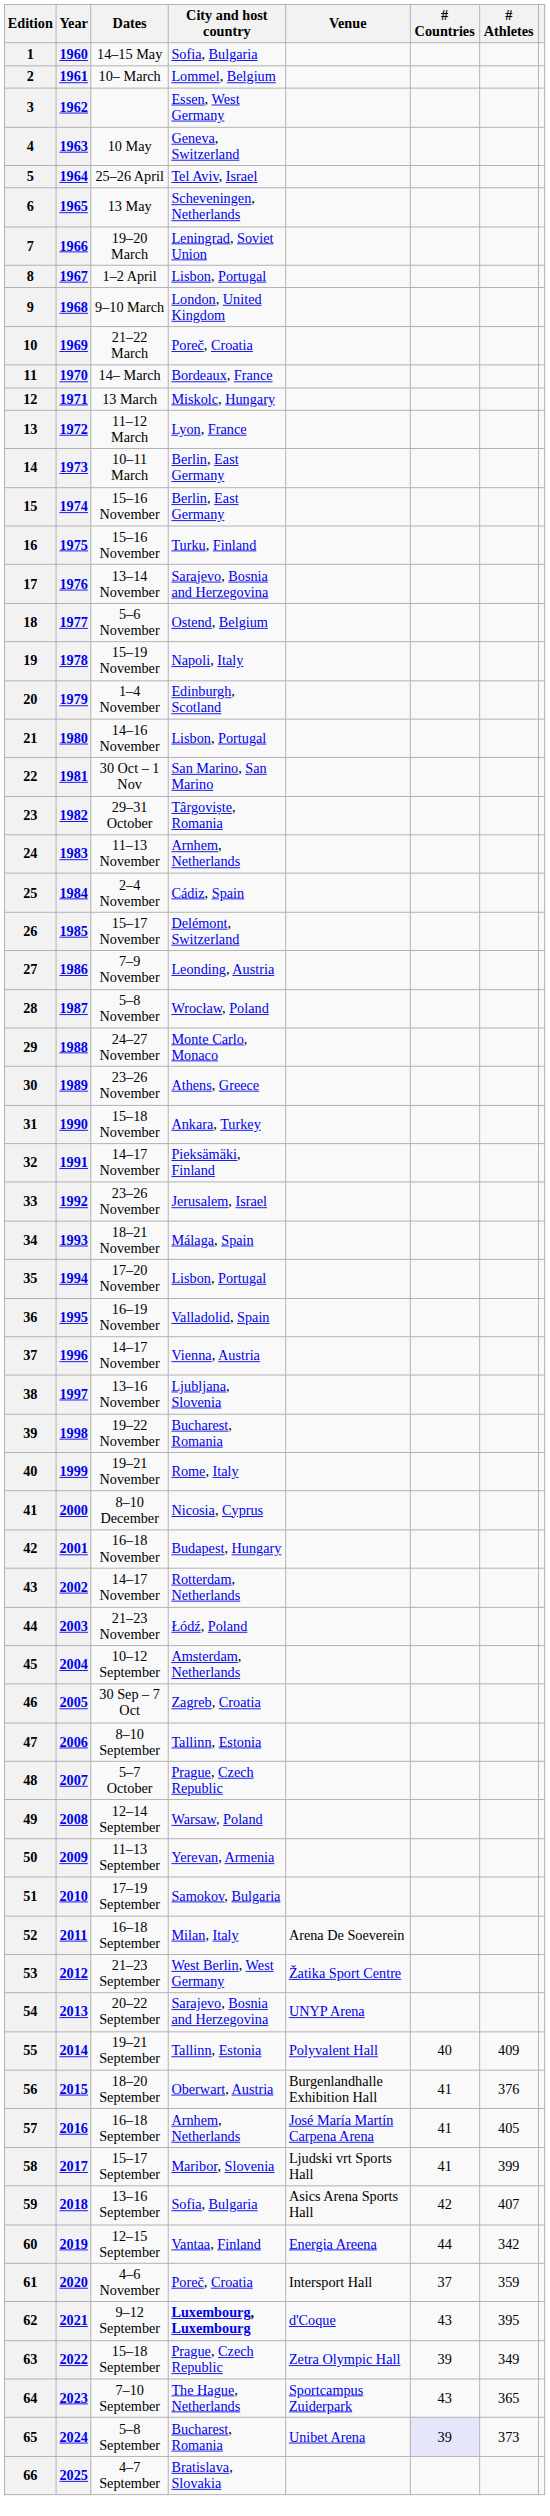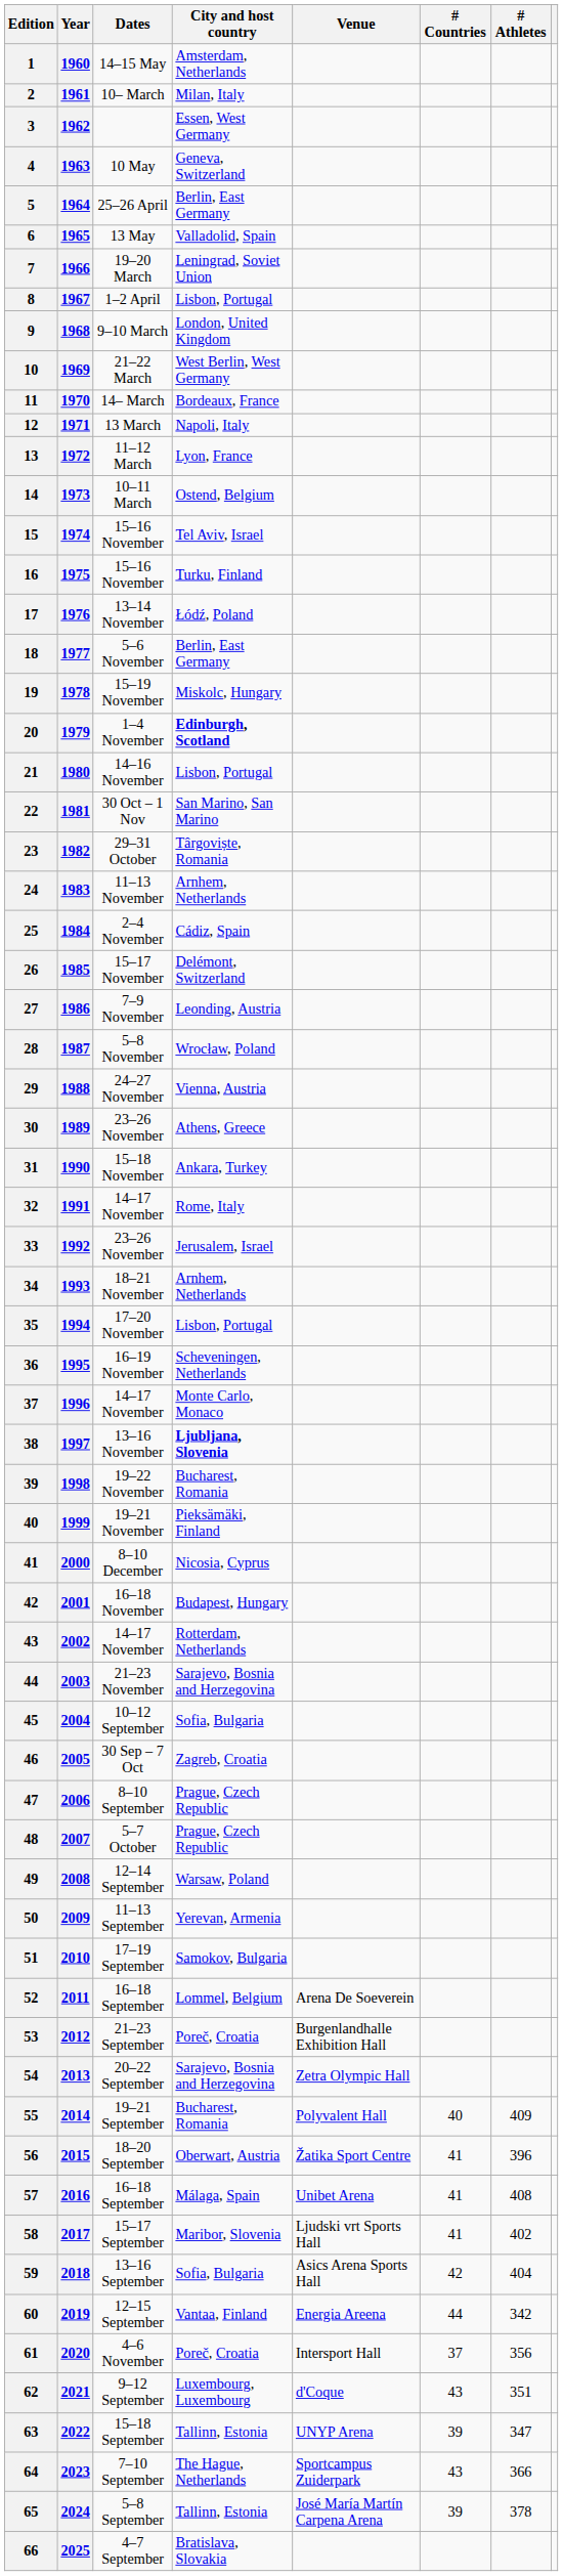14–15 May | City and host country: Sofia, Bulgaria -> Amsterdam, Netherlands
10– March | City and host country: Lommel, Belgium -> Milan, Italy
25–26 April | City and host country: Tel Aviv, Israel -> Berlin, East Germany
13 May | City and host country: Scheveningen, Netherlands -> Valladolid, Spain
21–22 March | City and host country: Poreč, Croatia -> West Berlin, West Germany
13 March | City and host country: Miskolc, Hungary -> Napoli, Italy
10–11 March | City and host country: Berlin, East Germany -> Ostend, Belgium
15 / 15–16 November | City and host country: Berlin, East Germany -> Tel Aviv, Israel
13–14 November | City and host country: Sarajevo, Bosnia and Herzegovina -> Łódź, Poland
5–6 November | City and host country: Ostend, Belgium -> Berlin, East Germany
15–19 November | City and host country: Napoli, Italy -> Miskolc, Hungary
1–4 November | City and host country: normal -> bold
24–27 November | City and host country: Monte Carlo, Monaco -> Vienna, Austria
32 / 14–17 November | City and host country: Pieksämäki, Finland -> Rome, Italy
18–21 November | City and host country: Málaga, Spain -> Arnhem, Netherlands
16–19 November | City and host country: Valladolid, Spain -> Scheveningen, Netherlands
37 / 14–17 November | City and host country: Vienna, Austria -> Monte Carlo, Monaco
13–16 November | City and host country: normal -> bold
19–21 November | City and host country: Rome, Italy -> Pieksämäki, Finland
21–23 November | City and host country: Łódź, Poland -> Sarajevo, Bosnia and Herzegovina
10–12 September | City and host country: Amsterdam, Netherlands -> Sofia, Bulgaria
8–10 September | City and host country: Tallinn, Estonia -> Prague, Czech Republic
52 / 16–18 September | City and host country: Milan, Italy -> Lommel, Belgium
21–23 September | City and host country: West Berlin, West Germany -> Poreč, Croatia
21–23 September | Venue: Žatika Sport Centre -> Burgenlandhalle Exhibition Hall
20–22 September | Venue: UNYP Arena -> Zetra Olympic Hall
19–21 September | City and host country: Tallinn, Estonia -> Bucharest, Romania
18–20 September | Venue: Burgenlandhalle Exhibition Hall -> Žatika Sport Centre
18–20 September | # Athletes: 376 -> 396
57 / 16–18 September | City and host country: Arnhem, Netherlands -> Málaga, Spain
57 / 16–18 September | Venue: José María Martín Carpena Arena -> Unibet Arena
57 / 16–18 September | # Athletes: 405 -> 408
15–17 September | # Athletes: 399 -> 402
13–16 September | # Athletes: 407 -> 404
4–6 November | # Athletes: 359 -> 356
9–12 September | City and host country: bold -> normal
9–12 September | # Athletes: 395 -> 351
15–18 September | City and host country: Prague, Czech Republic -> Tallinn, Estonia
15–18 September | Venue: Zetra Olympic Hall -> UNYP Arena
15–18 September | # Athletes: 349 -> 347
7–10 September | # Athletes: 365 -> 366
5–8 September | City and host country: Bucharest, Romania -> Tallinn, Estonia
5–8 September | Venue: Unibet Arena -> José María Martín Carpena Arena
5–8 September | # Countries: lavender background -> no background
5–8 September | # Athletes: 373 -> 378
